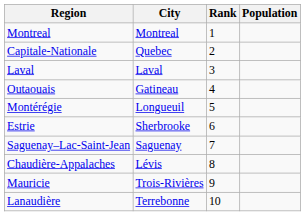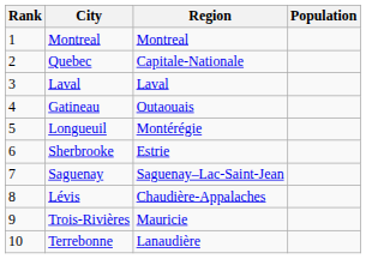columns swapped: Rank <-> Region
